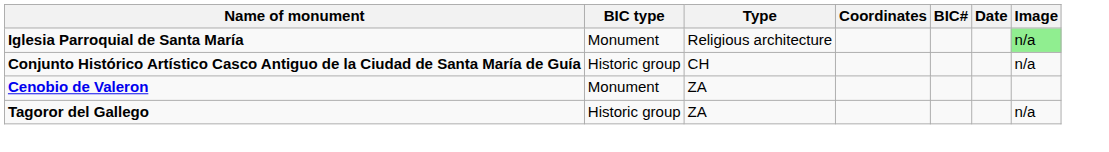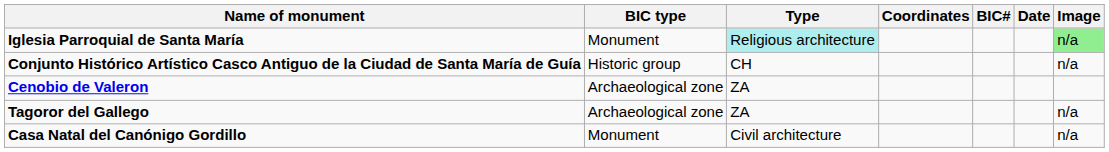Iglesia Parroquial de Santa María | Type: no background -> paleturquoise background
Cenobio de Valeron | BIC type: Monument -> Archaeological zone
Tagoror del Gallego | BIC type: Historic group -> Archaeological zone
+ row: Casa Natal del Canónigo Gordillo | Monument | Civil architecture | n/a
